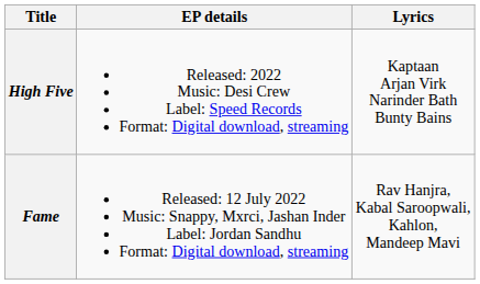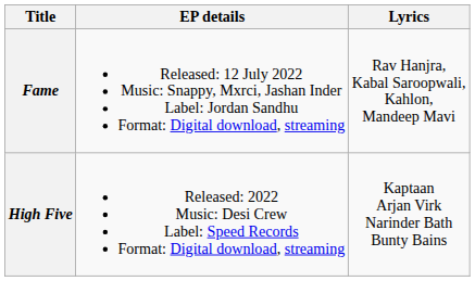rows swapped: High Five <-> Fame
